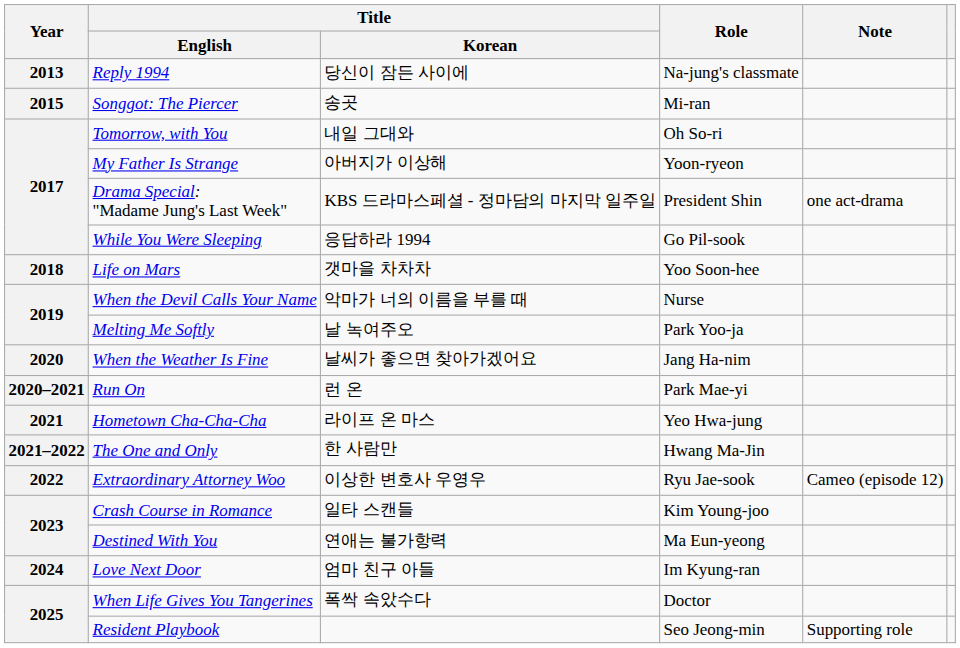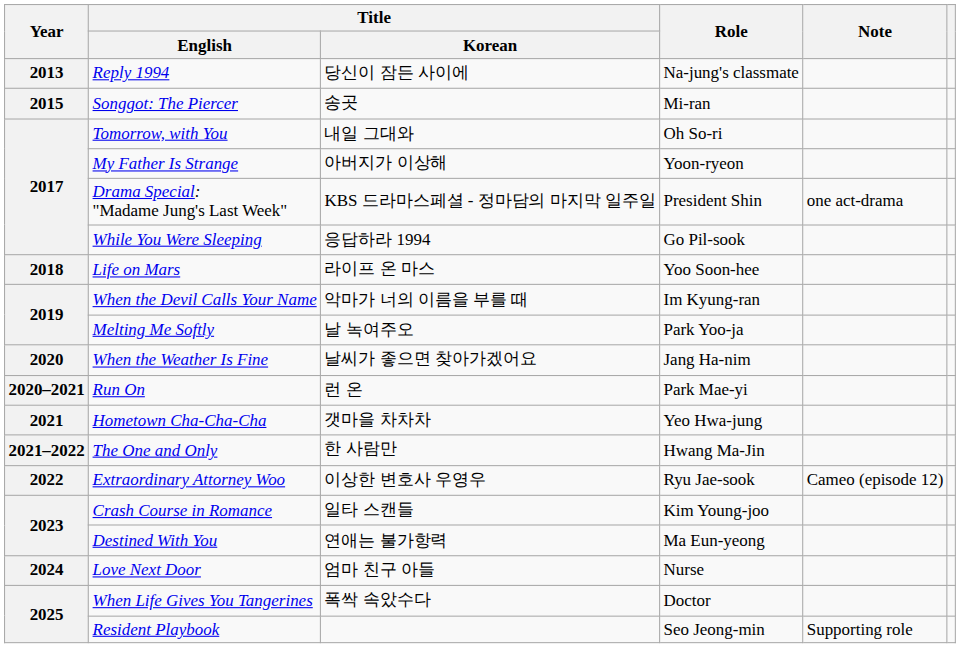Life on Mars | Title / Korean: 갯마을 차차차 -> 라이프 온 마스
When the Devil Calls Your Name | Role: Nurse -> Im Kyung-ran
Hometown Cha-Cha-Cha | Title / Korean: 라이프 온 마스 -> 갯마을 차차차
Love Next Door | Role: Im Kyung-ran -> Nurse
